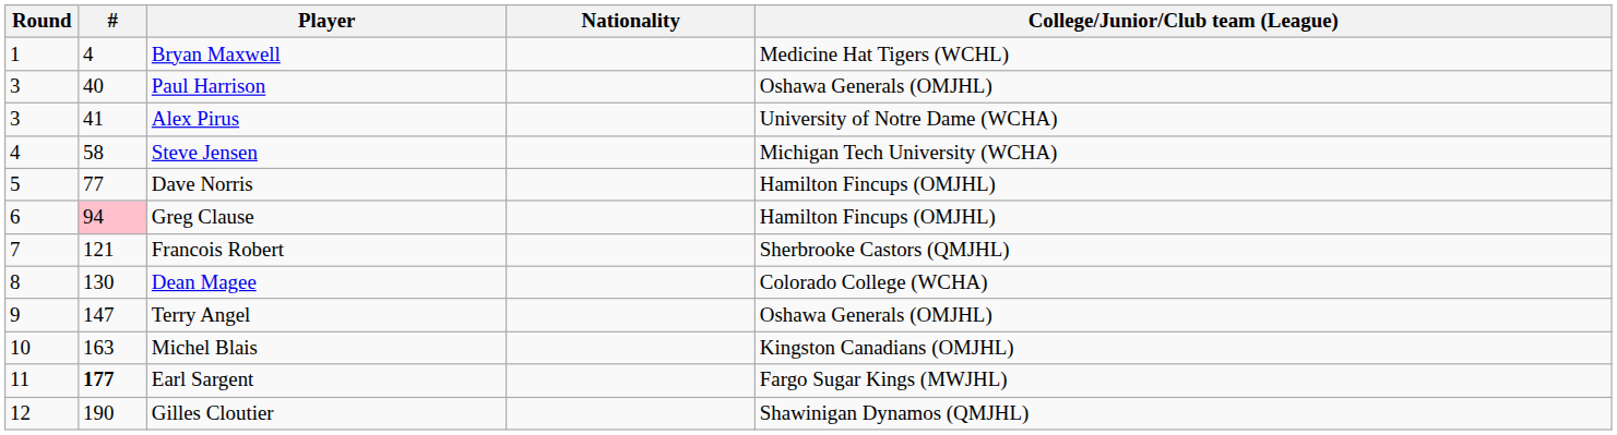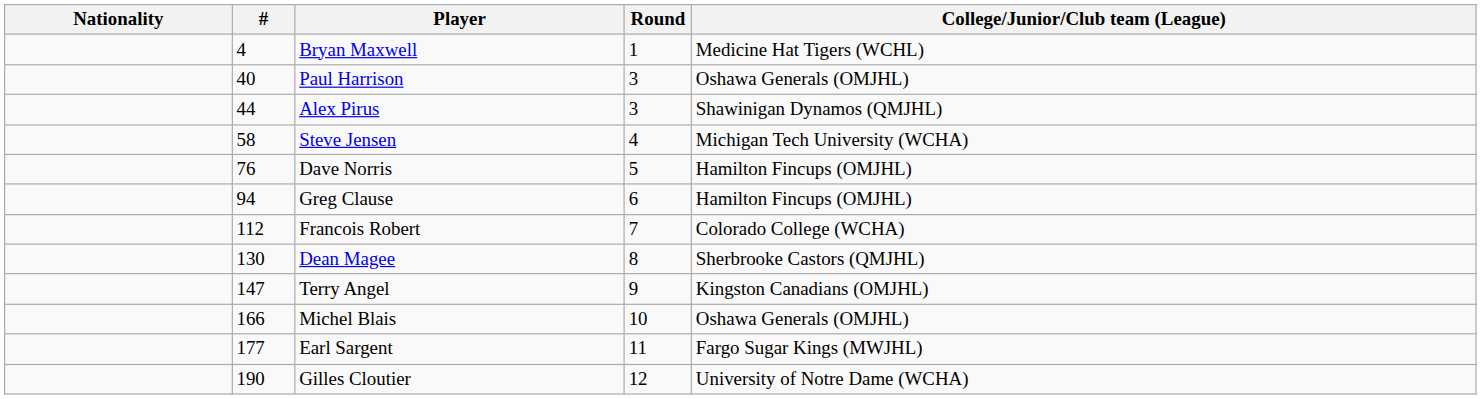columns swapped: Round <-> Nationality
Alex Pirus | #: 41 -> 44
Alex Pirus | College/Junior/Club team (League): University of Notre Dame (WCHA) -> Shawinigan Dynamos (QMJHL)
Dave Norris | #: 77 -> 76
Greg Clause | #: pink background -> no background
Francois Robert | #: 121 -> 112
Francois Robert | College/Junior/Club team (League): Sherbrooke Castors (QMJHL) -> Colorado College (WCHA)
Dean Magee | College/Junior/Club team (League): Colorado College (WCHA) -> Sherbrooke Castors (QMJHL)
Terry Angel | College/Junior/Club team (League): Oshawa Generals (OMJHL) -> Kingston Canadians (OMJHL)
Michel Blais | #: 163 -> 166
Michel Blais | College/Junior/Club team (League): Kingston Canadians (OMJHL) -> Oshawa Generals (OMJHL)
Earl Sargent | #: bold -> normal
Gilles Cloutier | College/Junior/Club team (League): Shawinigan Dynamos (QMJHL) -> University of Notre Dame (WCHA)
